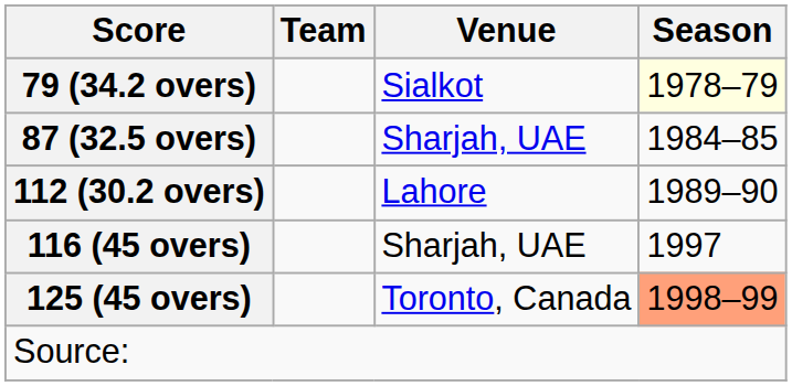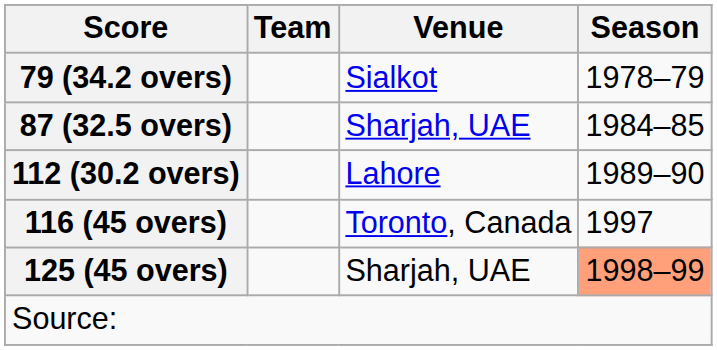79 (34.2 overs) | Season: lightyellow background -> no background
116 (45 overs) | Venue: Sharjah, UAE -> Toronto, Canada
125 (45 overs) | Venue: Toronto, Canada -> Sharjah, UAE
